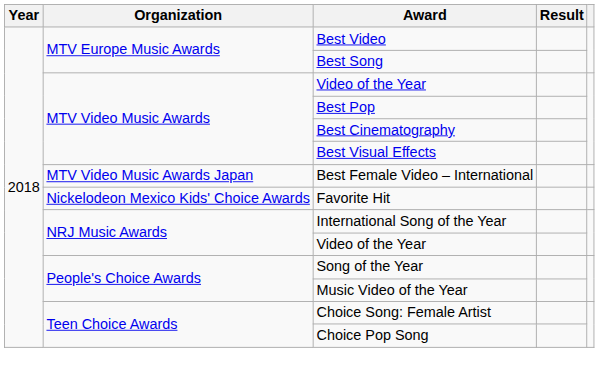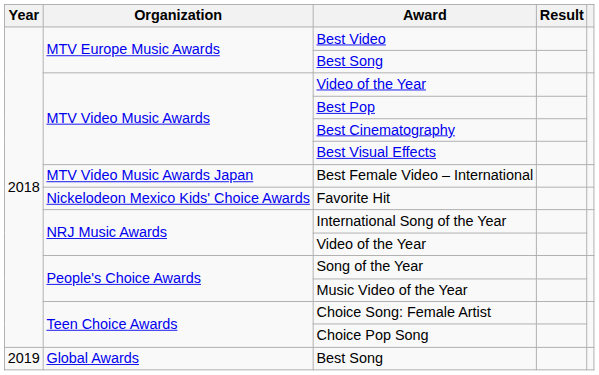+ row: 2019 | Global Awards | Best Song
